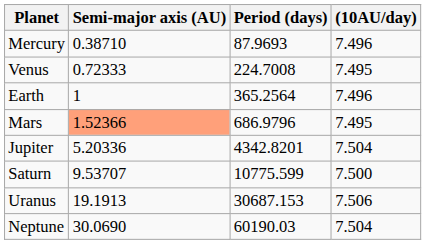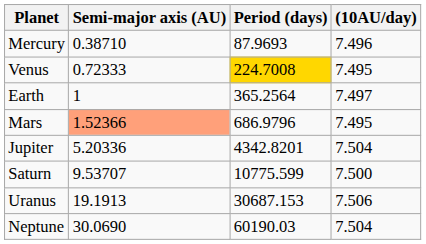Venus | Period (days): no background -> gold background
Earth | (10AU/day): 7.496 -> 7.497
